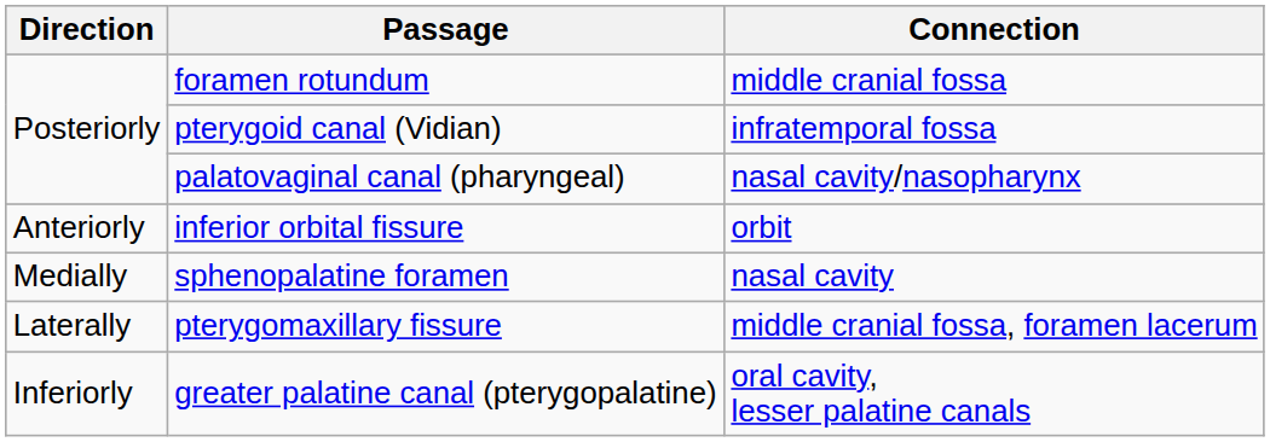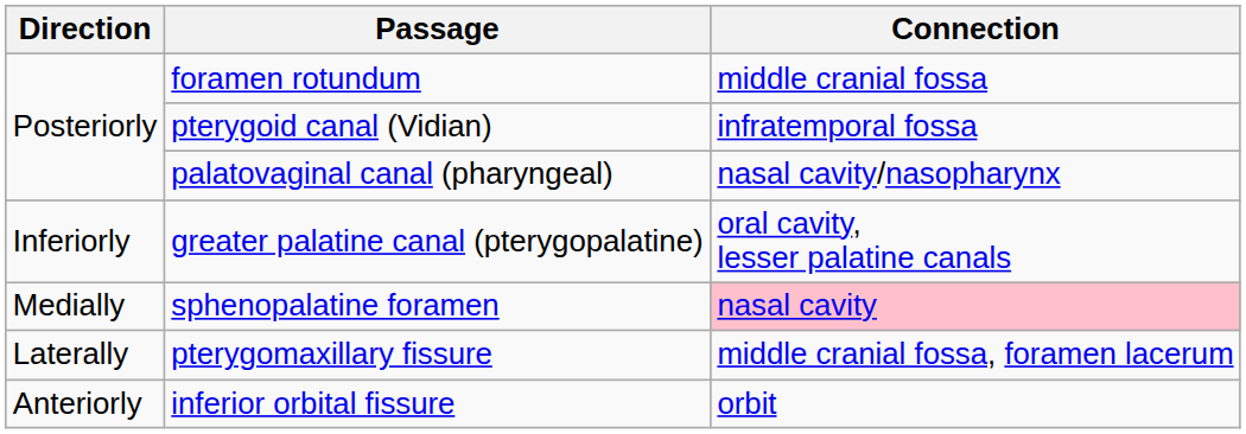rows swapped: inferior orbital fissure <-> greater palatine canal (pterygopalatine)
sphenopalatine foramen | Connection: no background -> pink background
